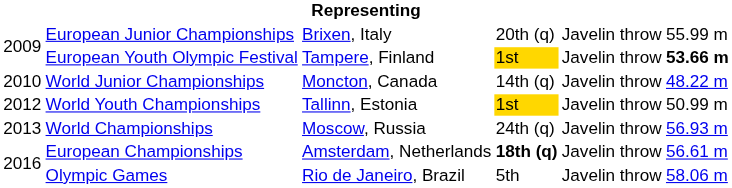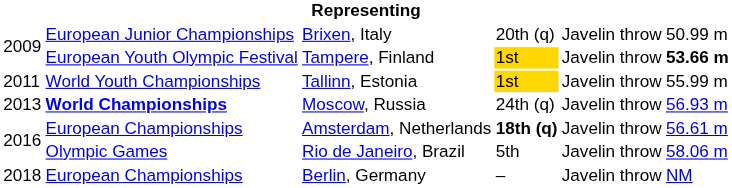Brixen, Italy | column 6: 55.99 m -> 50.99 m
- row: 2010 | World Junior Championships | Moncton, Canada | 14th (q) | Javelin throw | 48.22 m
Tallinn, Estonia | column 1: 2012 -> 2011
Tallinn, Estonia | column 6: 50.99 m -> 55.99 m
Moscow, Russia | column 2: normal -> bold
+ row: 2018 | European Championships | Berlin, Germany | – | Javelin throw | NM
